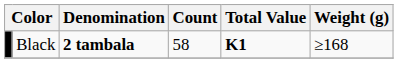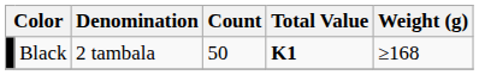Black | Denomination: bold -> normal
Black | Count: 58 -> 50
